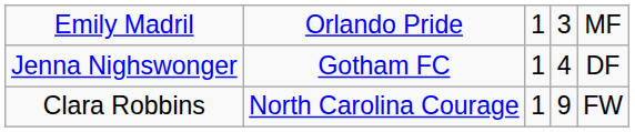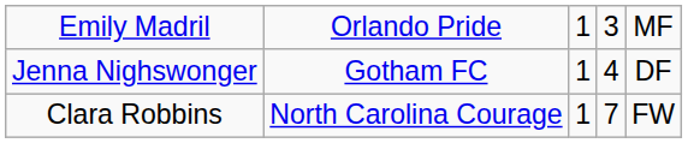Clara Robbins | column 4: 9 -> 7
